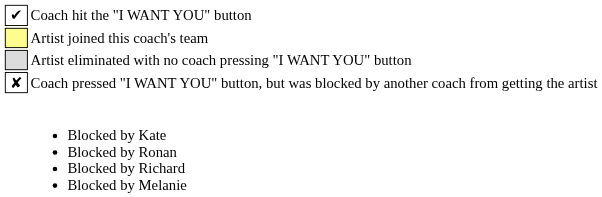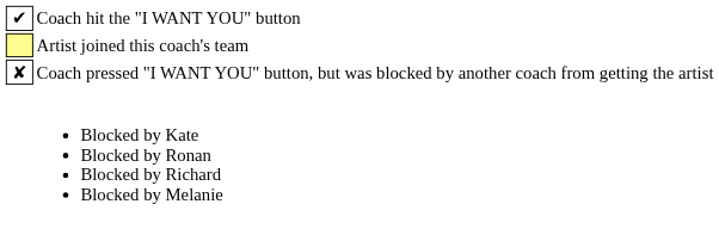- row: Artist eliminated with no coach pressing "I WANT YOU" button
